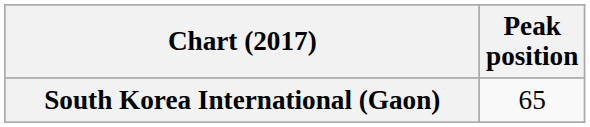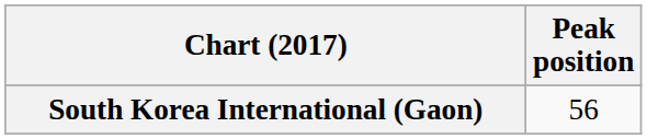South Korea International (Gaon) | Peak position: 65 -> 56
